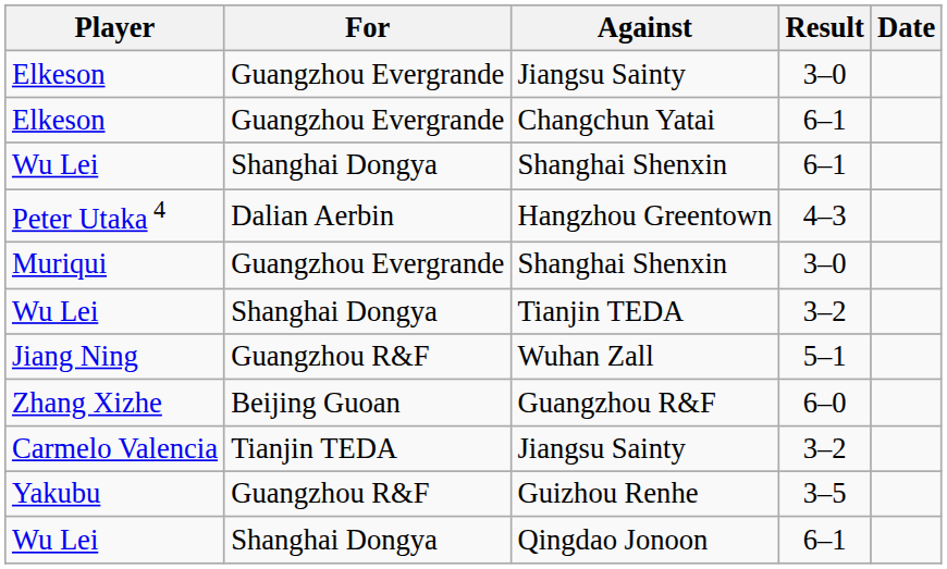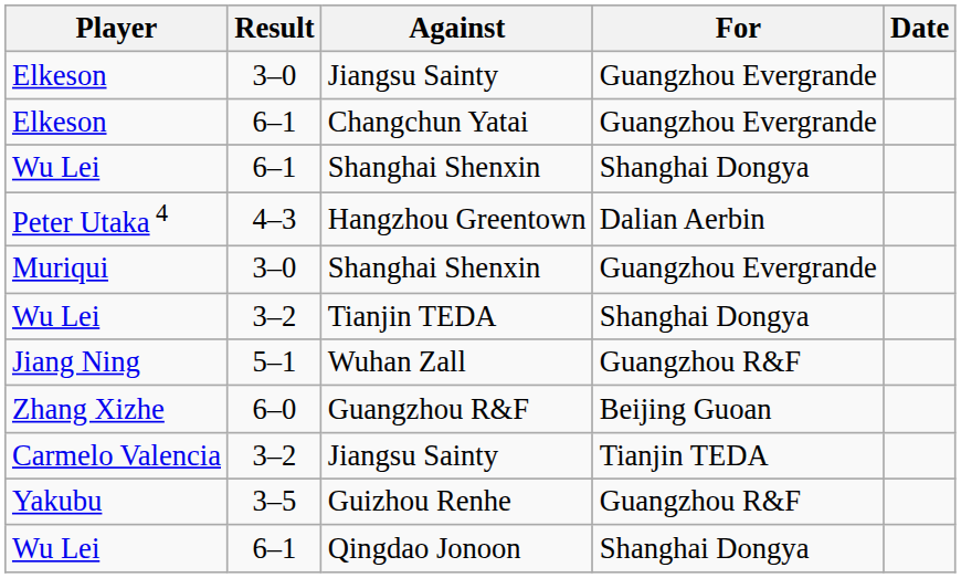columns swapped: For <-> Result
